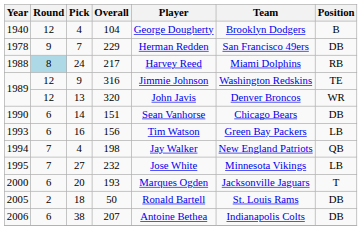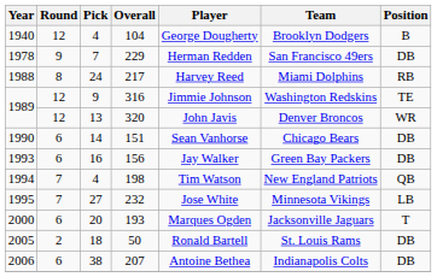217 | Round: lightblue background -> no background
156 | Player: Tim Watson -> Jay Walker
156 | Position: LB -> DB
198 | Player: Jay Walker -> Tim Watson
